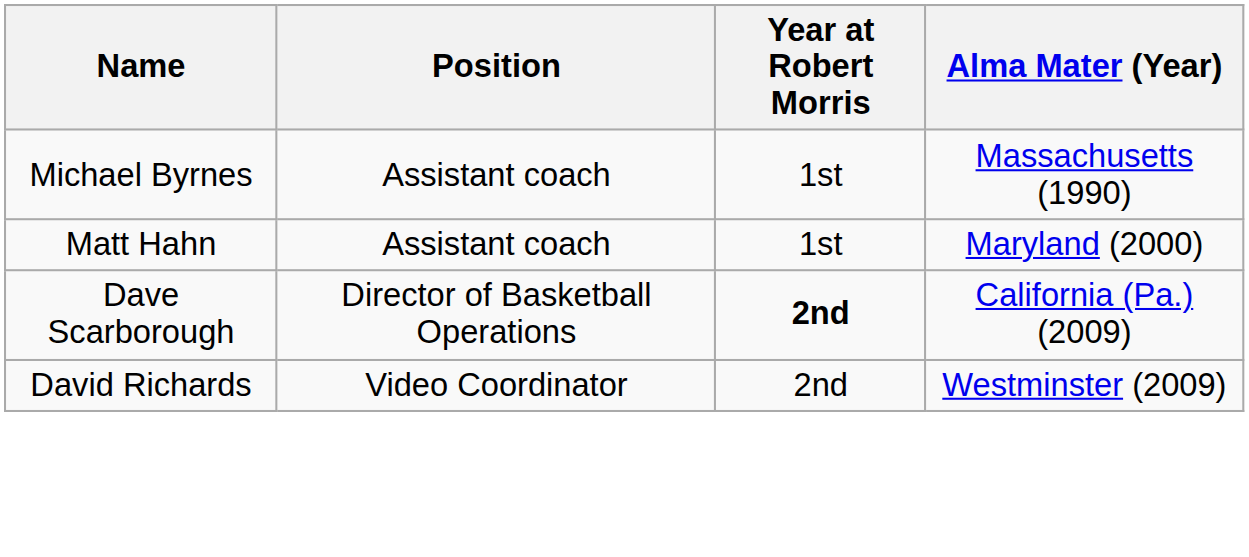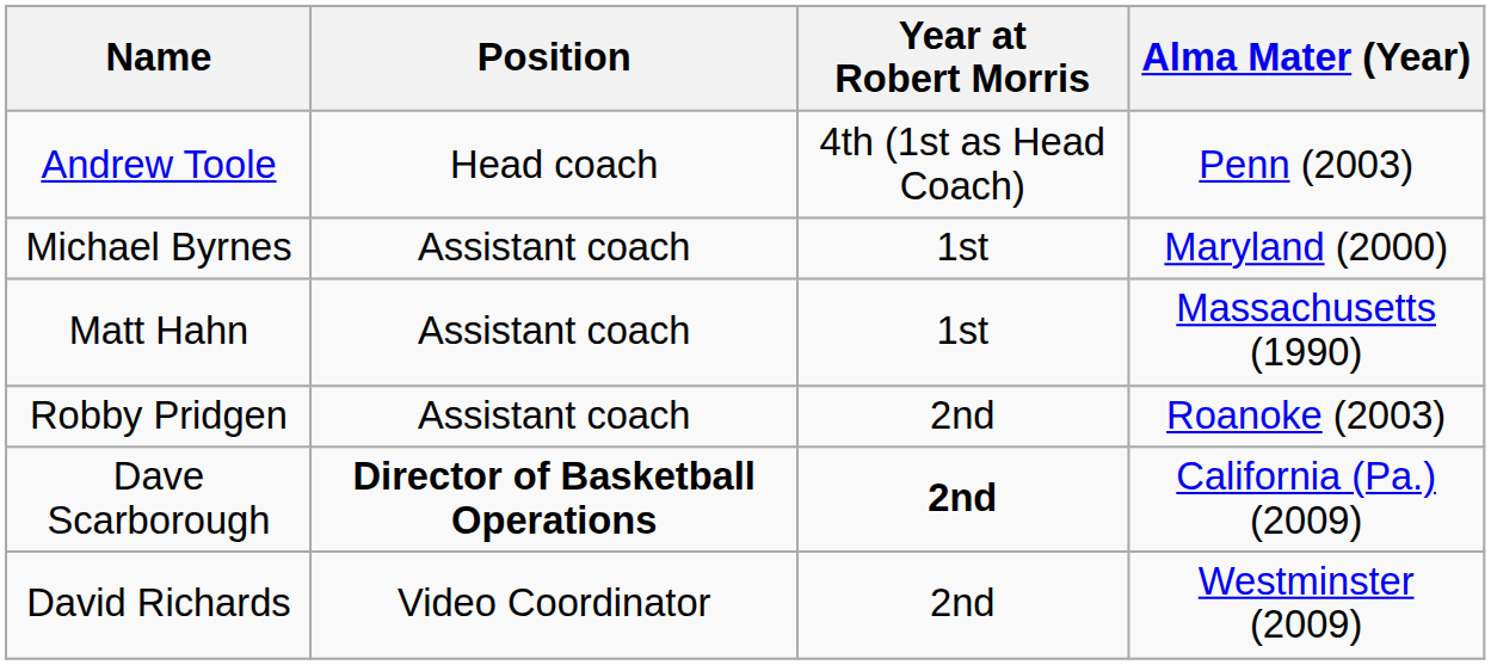+ row: Andrew Toole | Head coach | 4th (1st as Head Coach) | Penn (2003)
Michael Byrnes | Alma Mater (Year): Massachusetts (1990) -> Maryland (2000)
Matt Hahn | Alma Mater (Year): Maryland (2000) -> Massachusetts (1990)
+ row: Robby Pridgen | Assistant coach | 2nd | Roanoke (2003)
Dave Scarborough | Position: normal -> bold
